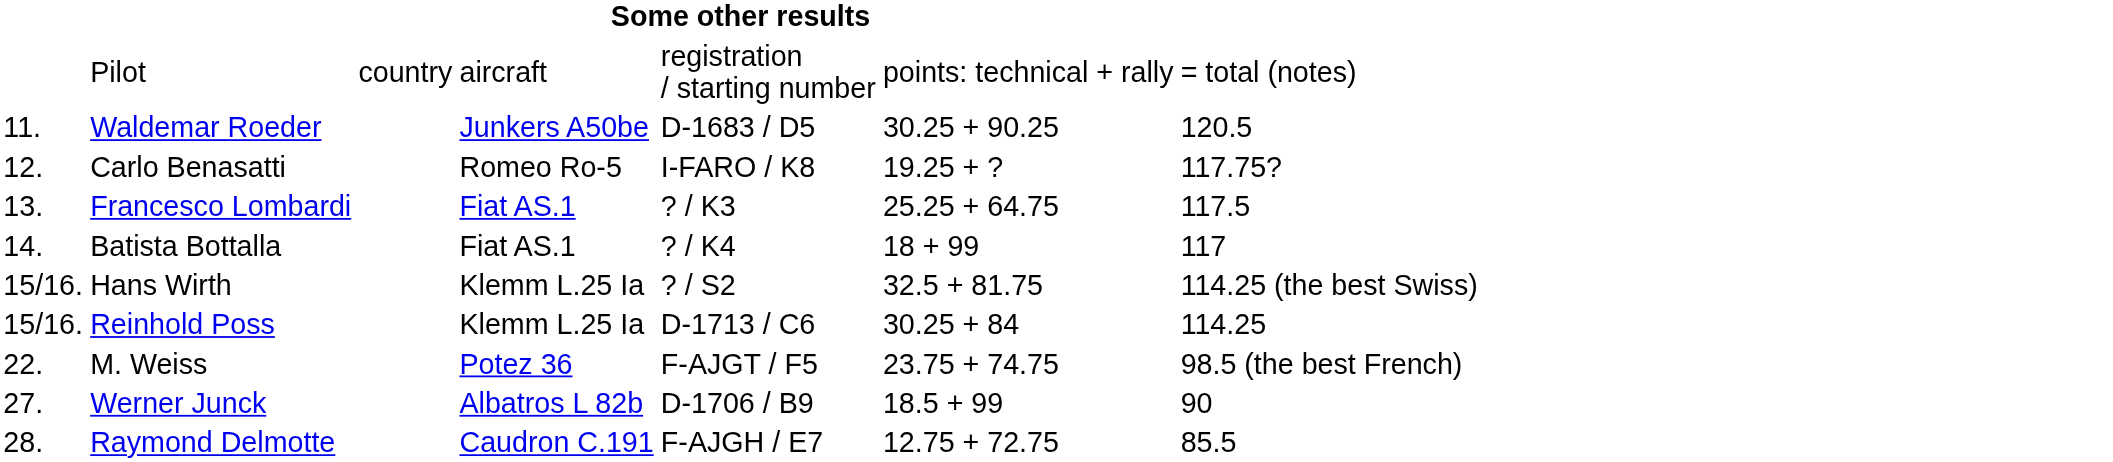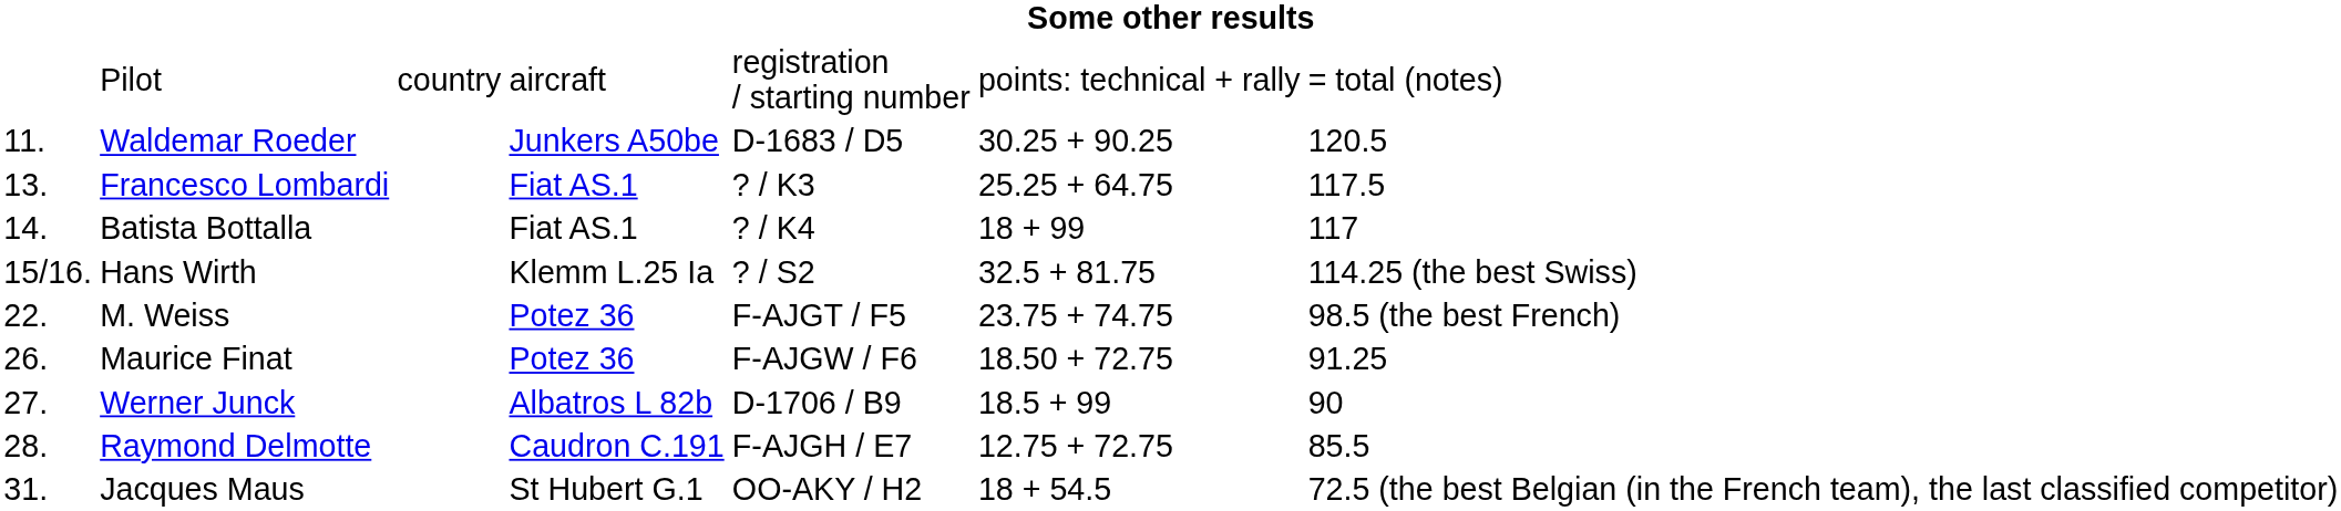- row: 12. | Carlo Benasatti | Romeo Ro-5 | I-FARO / K8 | 19.25 + ? | 117.75?
- row: 15/16. | Reinhold Poss | Klemm L.25 Ia | D-1713 / C6 | 30.25 + 84 | 114.25
+ row: 26. | Maurice Finat | Potez 36 | F-AJGW / F6 | 18.50 + 72.75 | 91.25
+ row: 31. | Jacques Maus | St Hubert G.1 | OO-AKY / H2 | 18 + 54.5 | 72.5 (the best Belgian (in the French team), the last classified competitor)
